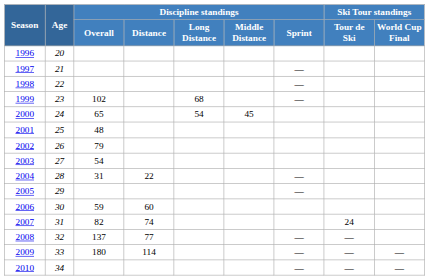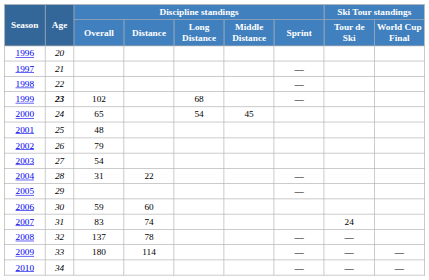1999 | Age: normal -> bold
2007 | Discipline standings / Overall: 82 -> 83
2008 | Discipline standings / Distance: 77 -> 78
